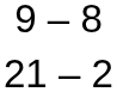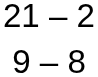rows swapped: 9 – 8 <-> 21 – 2
